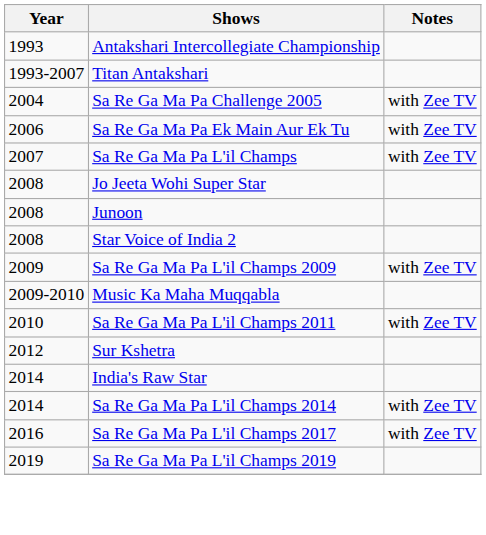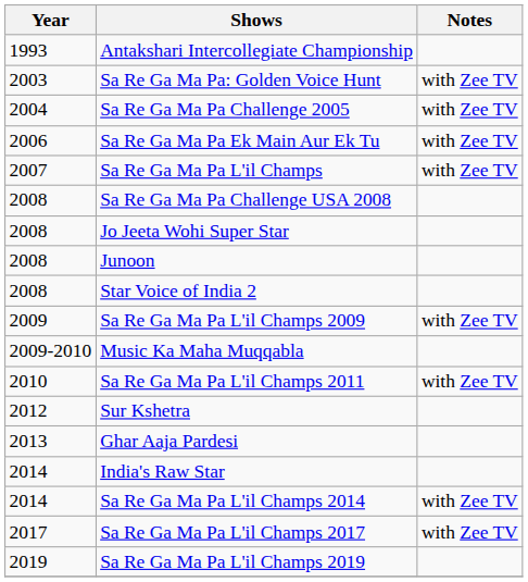- row: 1993-2007 | Titan Antakshari
+ row: 2003 | Sa Re Ga Ma Pa: Golden Voice Hunt | with Zee TV
+ row: 2008 | Sa Re Ga Ma Pa Challenge USA 2008
+ row: 2013 | Ghar Aaja Pardesi
Sa Re Ga Ma Pa L'il Champs 2017 | Year: 2016 -> 2017
